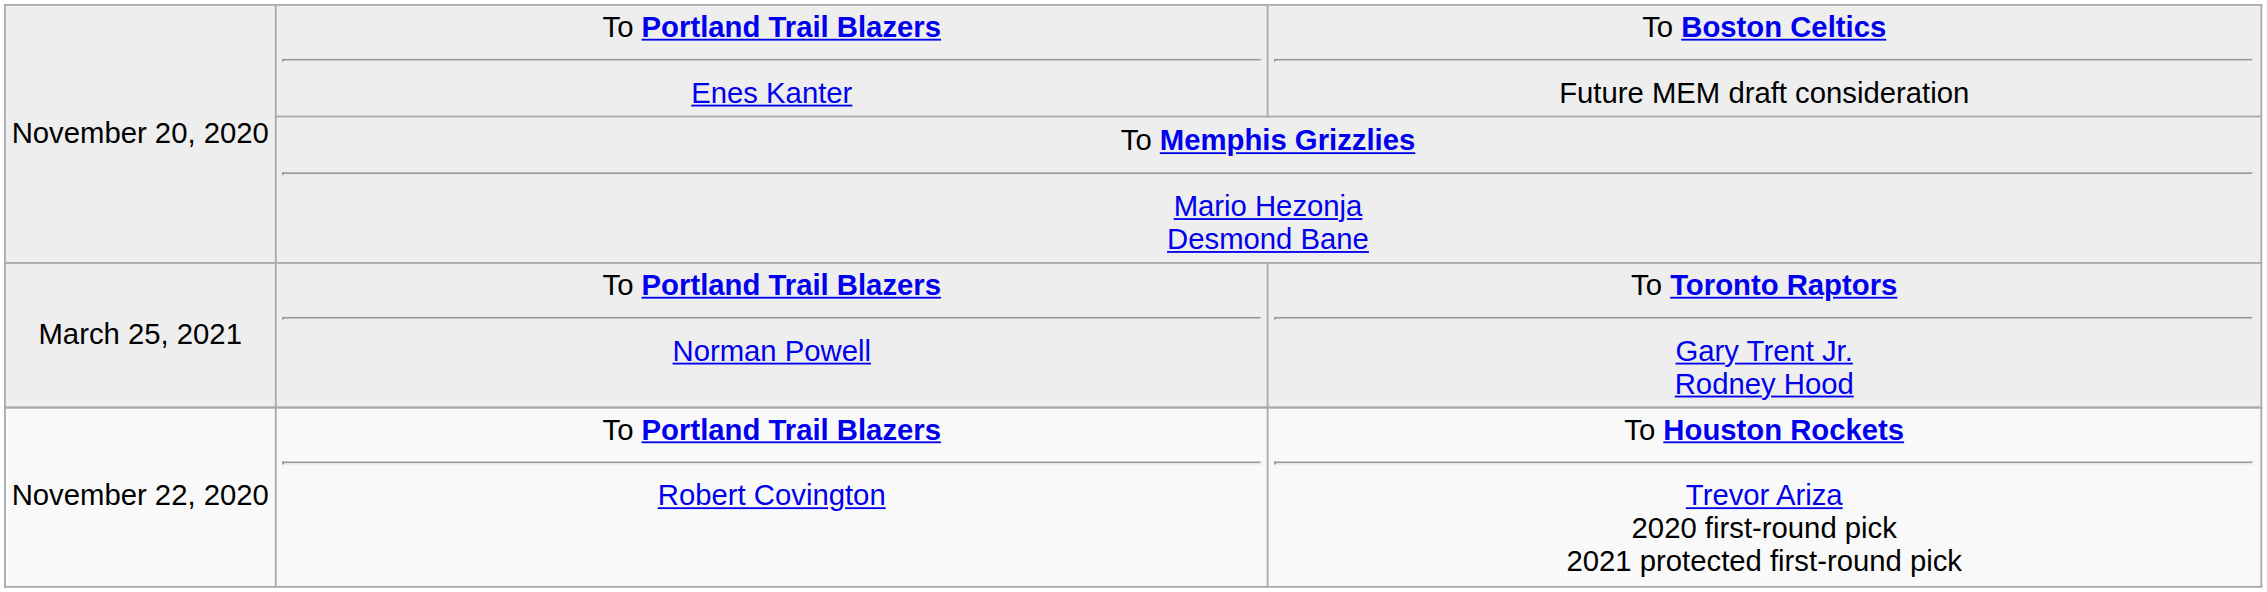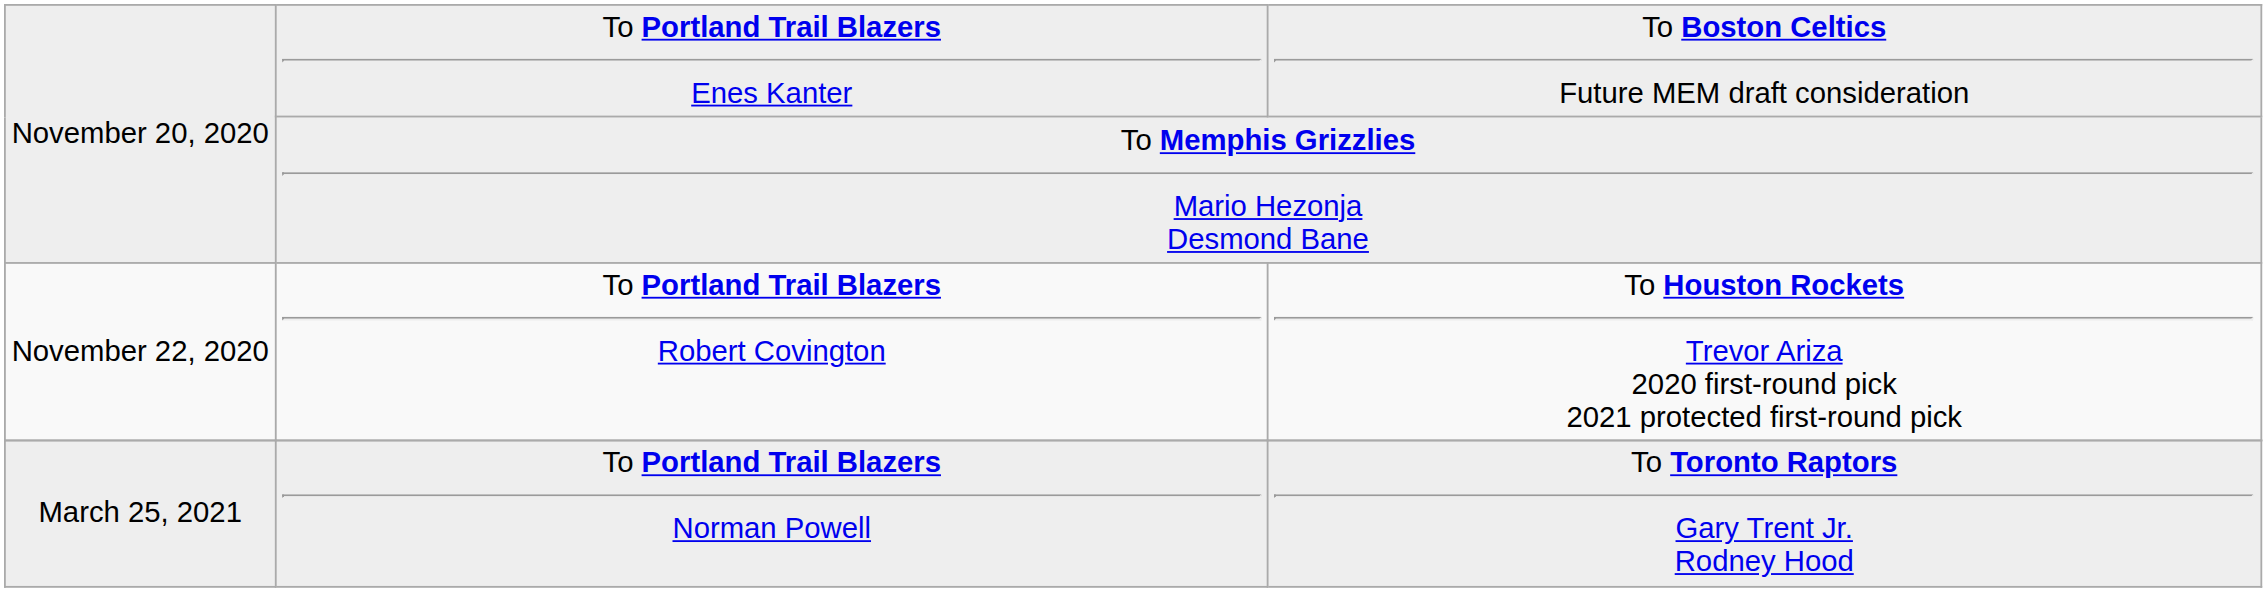rows swapped: November 22, 2020 <-> March 25, 2021
